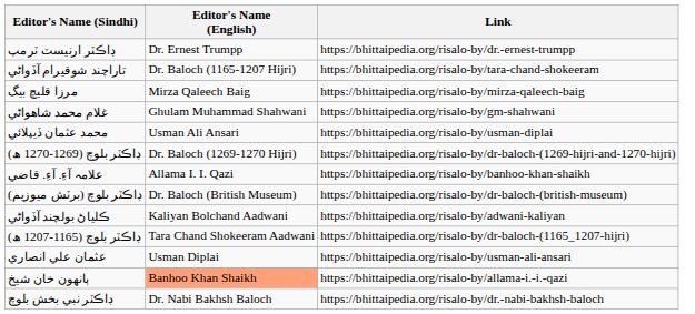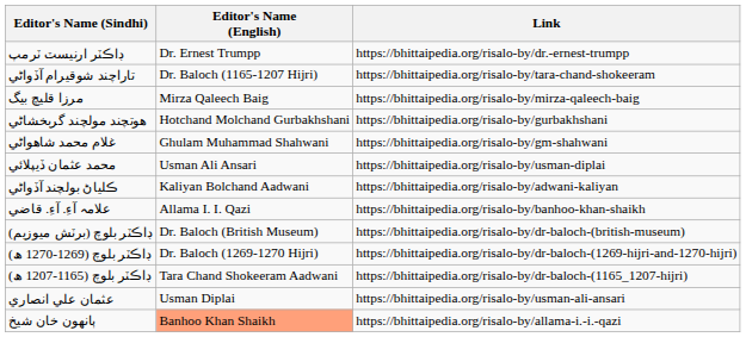+ row: ھوتچند مولچند گربخشاڻي | Hotchand Molchand Gurbakhshani | https://bhittaipedia.org/risalo-by/gurbakhshani
rows swapped: ڪلياڻ بولچند آڏواڻي <-> ڊاڪٽر بلوچ (1269-1270 ھ)
- row: ڊاڪٽر نبي بخش بلوچ | Dr. Nabi Bakhsh Baloch | https://bhittaipedia.org/risalo-by/dr.-nabi-bakhsh-baloch
